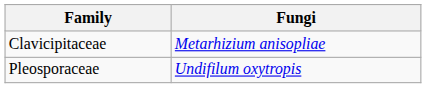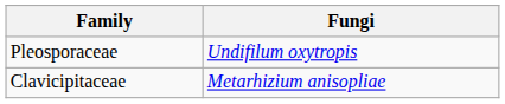rows swapped: Pleosporaceae <-> Clavicipitaceae
